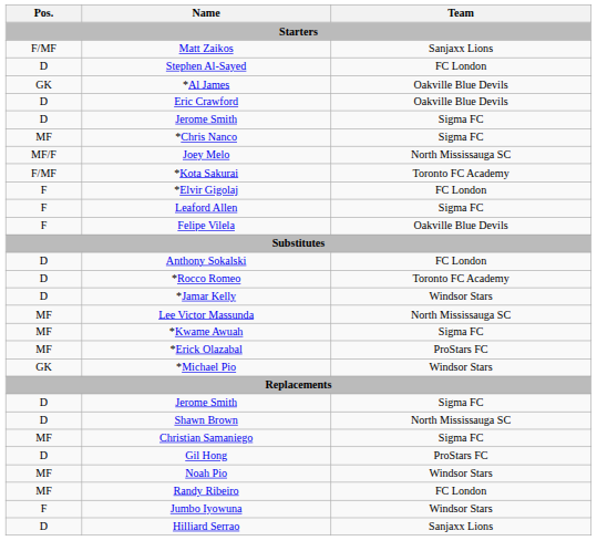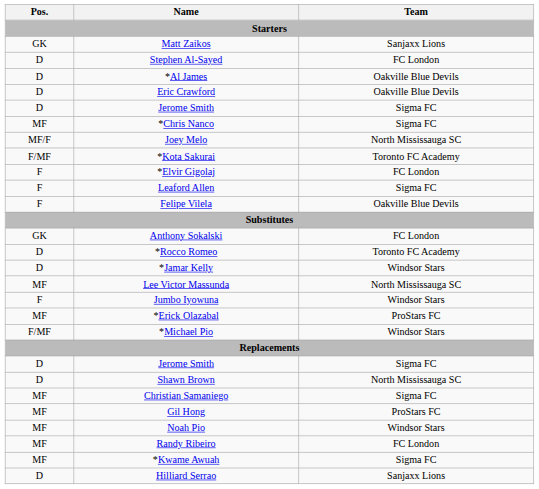Matt Zaikos | Pos.: F/MF -> GK
*Al James | Pos.: GK -> D
Anthony Sokalski | Pos.: D -> GK
rows swapped: *Kwame Awuah <-> Jumbo Iyowuna
*Michael Pio | Pos.: GK -> F/MF
Gil Hong | Pos.: D -> MF
